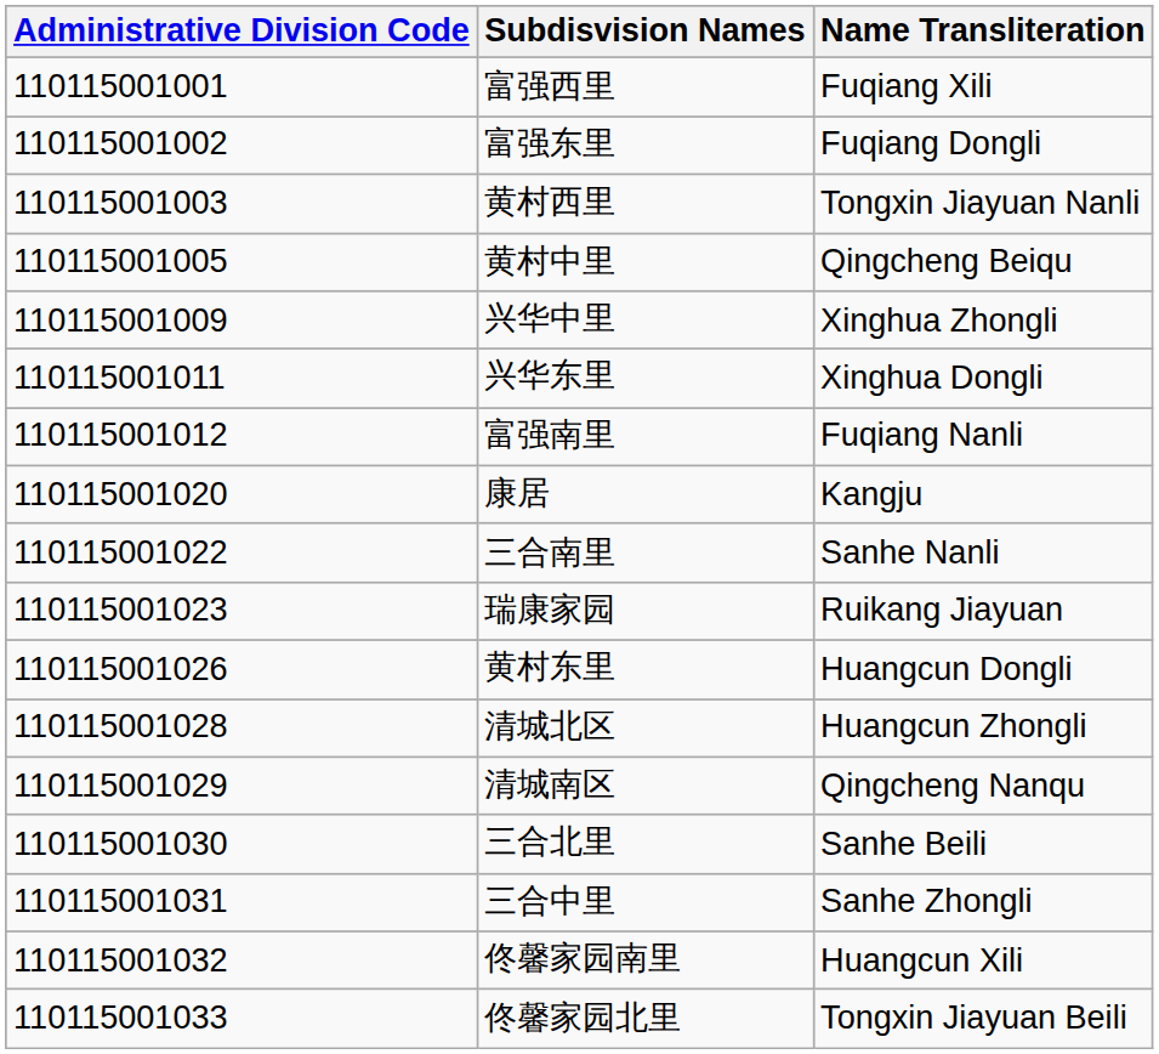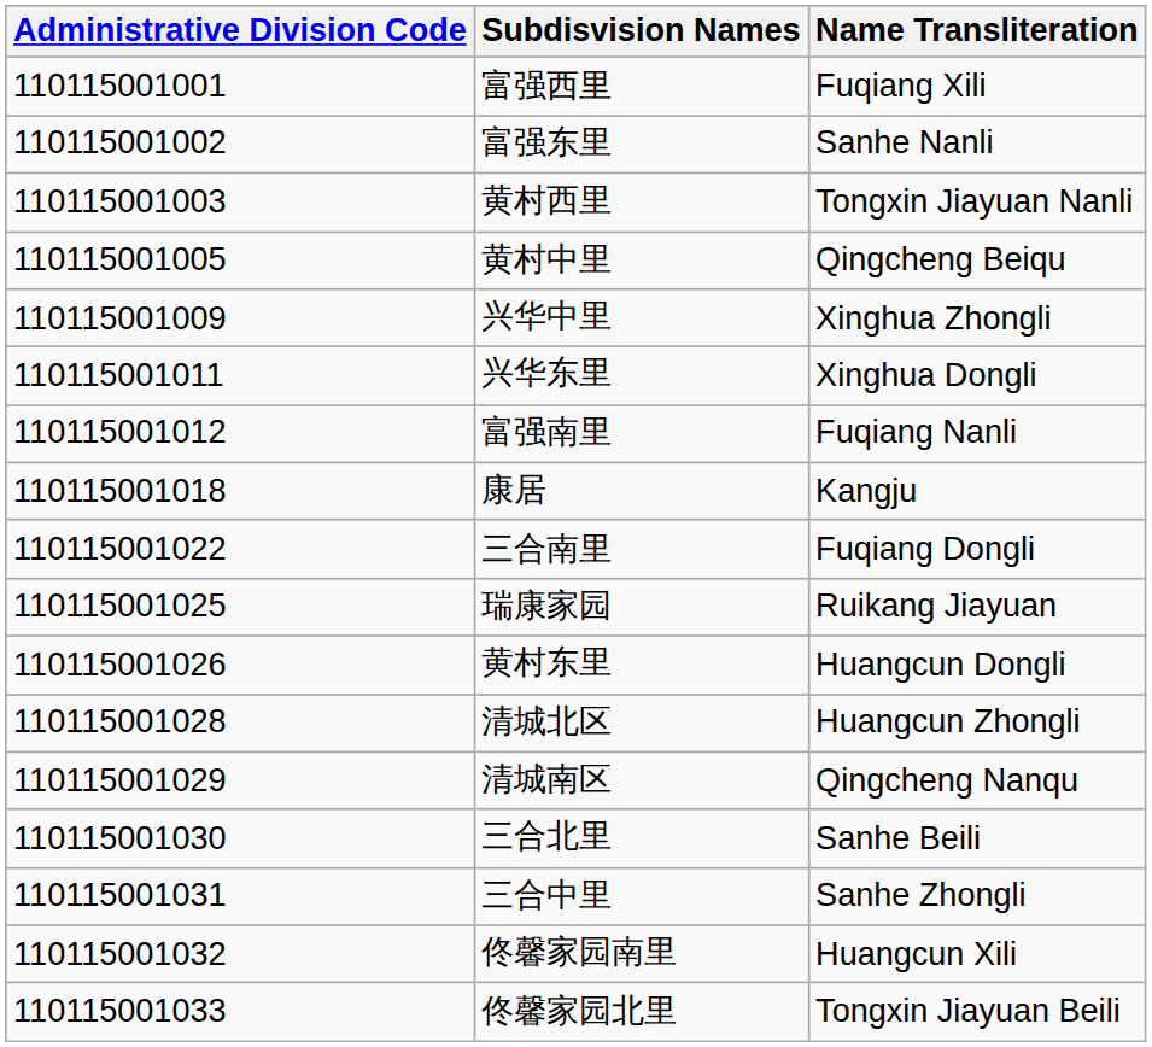富强东里 | Name Transliteration: Fuqiang Dongli -> Sanhe Nanli
康居 | Administrative Division Code: 110115001020 -> 110115001018
三合南里 | Name Transliteration: Sanhe Nanli -> Fuqiang Dongli
瑞康家园 | Administrative Division Code: 110115001023 -> 110115001025
